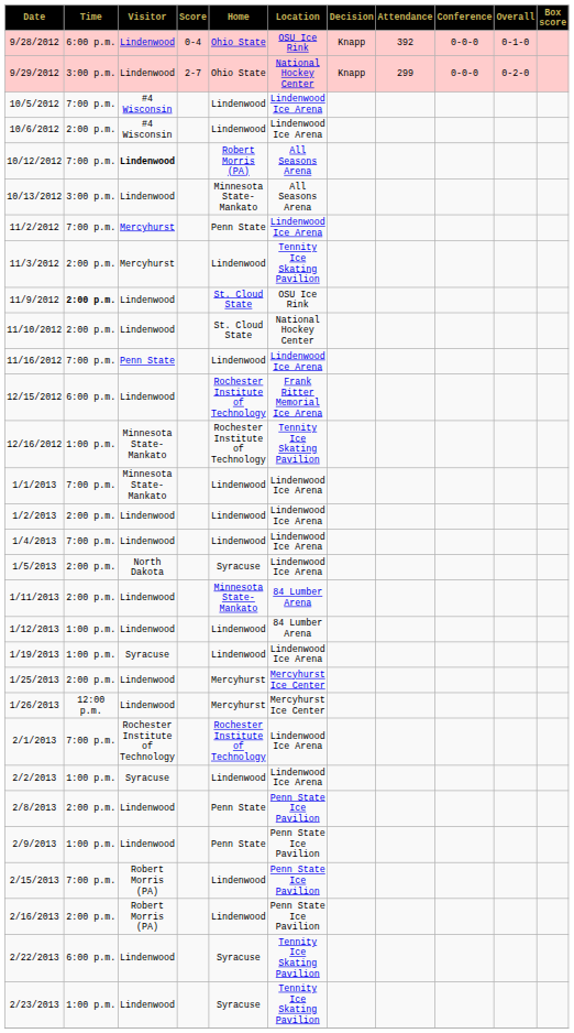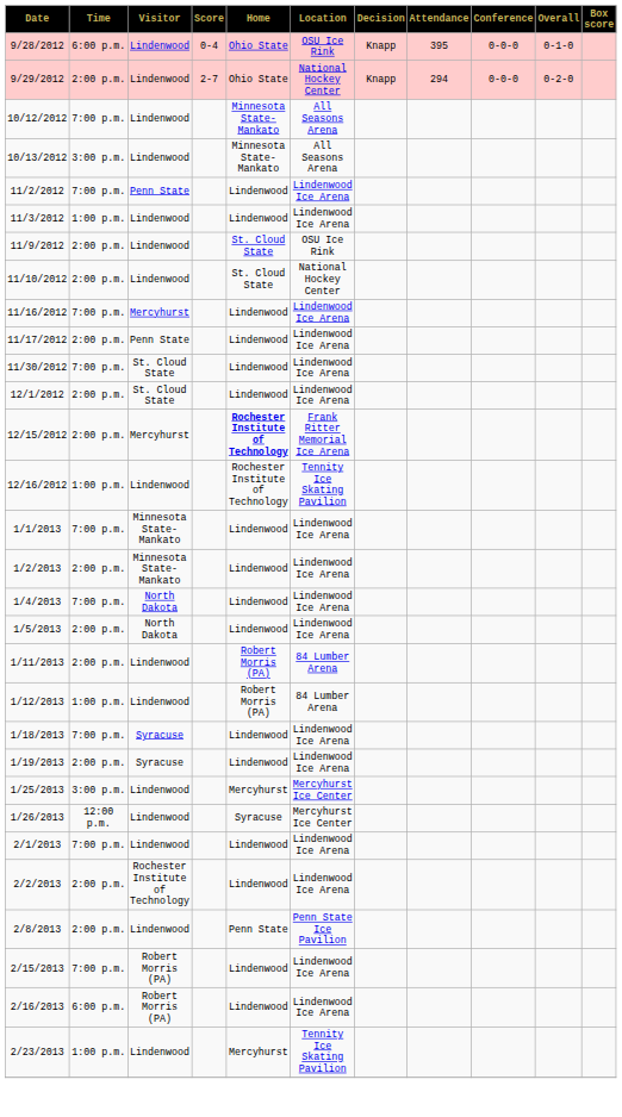9/28/2012 | Attendance: 392 -> 395
9/29/2012 | Time: 3:00 p.m. -> 2:00 p.m.
9/29/2012 | Attendance: 299 -> 294
- row: 10/5/2012 | 7:00 p.m. | #4 Wisconsin | Lindenwood | Lindenwood Ice Arena
- row: 10/6/2012 | 2:00 p.m. | #4 Wisconsin | Lindenwood | Lindenwood Ice Arena
10/12/2012 | Visitor: bold -> normal
10/12/2012 | Home: Robert Morris (PA) -> Minnesota State-Mankato
11/2/2012 | Visitor: Mercyhurst -> Penn State
11/2/2012 | Home: Penn State -> Lindenwood
11/3/2012 | Time: 2:00 p.m. -> 1:00 p.m.
11/3/2012 | Visitor: Mercyhurst -> Lindenwood
11/3/2012 | Location: Tennity Ice Skating Pavilion -> Lindenwood Ice Arena
11/9/2012 | Time: bold -> normal
11/16/2012 | Visitor: Penn State -> Mercyhurst
+ row: 11/17/2012 | 2:00 p.m. | Penn State | Lindenwood | Lindenwood Ice Arena
+ row: 11/30/2012 | 7:00 p.m. | St. Cloud State | Lindenwood | Lindenwood Ice Arena
+ row: 12/1/2012 | 2:00 p.m. | St. Cloud State | Lindenwood | Lindenwood Ice Arena
12/15/2012 | Time: 6:00 p.m. -> 2:00 p.m.
12/15/2012 | Visitor: Lindenwood -> Mercyhurst
12/15/2012 | Home: normal -> bold
12/16/2012 | Visitor: Minnesota State-Mankato -> Lindenwood
1/2/2013 | Visitor: Lindenwood -> Minnesota State-Mankato
1/4/2013 | Visitor: Lindenwood -> North Dakota
1/5/2013 | Home: Syracuse -> Lindenwood
1/11/2013 | Home: Minnesota State-Mankato -> Robert Morris (PA)
1/12/2013 | Home: Lindenwood -> Robert Morris (PA)
+ row: 1/18/2013 | 7:00 p.m. | Syracuse | Lindenwood | Lindenwood Ice Arena
1/19/2013 | Time: 1:00 p.m. -> 2:00 p.m.
1/25/2013 | Time: 2:00 p.m. -> 3:00 p.m.
1/26/2013 | Home: Mercyhurst -> Syracuse
2/1/2013 | Visitor: Rochester Institute of Technology -> Lindenwood
2/1/2013 | Home: Rochester Institute of Technology -> Lindenwood
2/2/2013 | Time: 1:00 p.m. -> 2:00 p.m.
2/2/2013 | Visitor: Syracuse -> Rochester Institute of Technology
- row: 2/9/2013 | 1:00 p.m. | Lindenwood | Penn State | Penn State Ice Pavilion
2/15/2013 | Location: Penn State Ice Pavilion -> Lindenwood Ice Arena
2/16/2013 | Time: 2:00 p.m. -> 6:00 p.m.
2/16/2013 | Location: Penn State Ice Pavilion -> Lindenwood Ice Arena
- row: 2/22/2013 | 6:00 p.m. | Lindenwood | Syracuse | Tennity Ice Skating Pavilion
2/23/2013 | Home: Syracuse -> Mercyhurst
